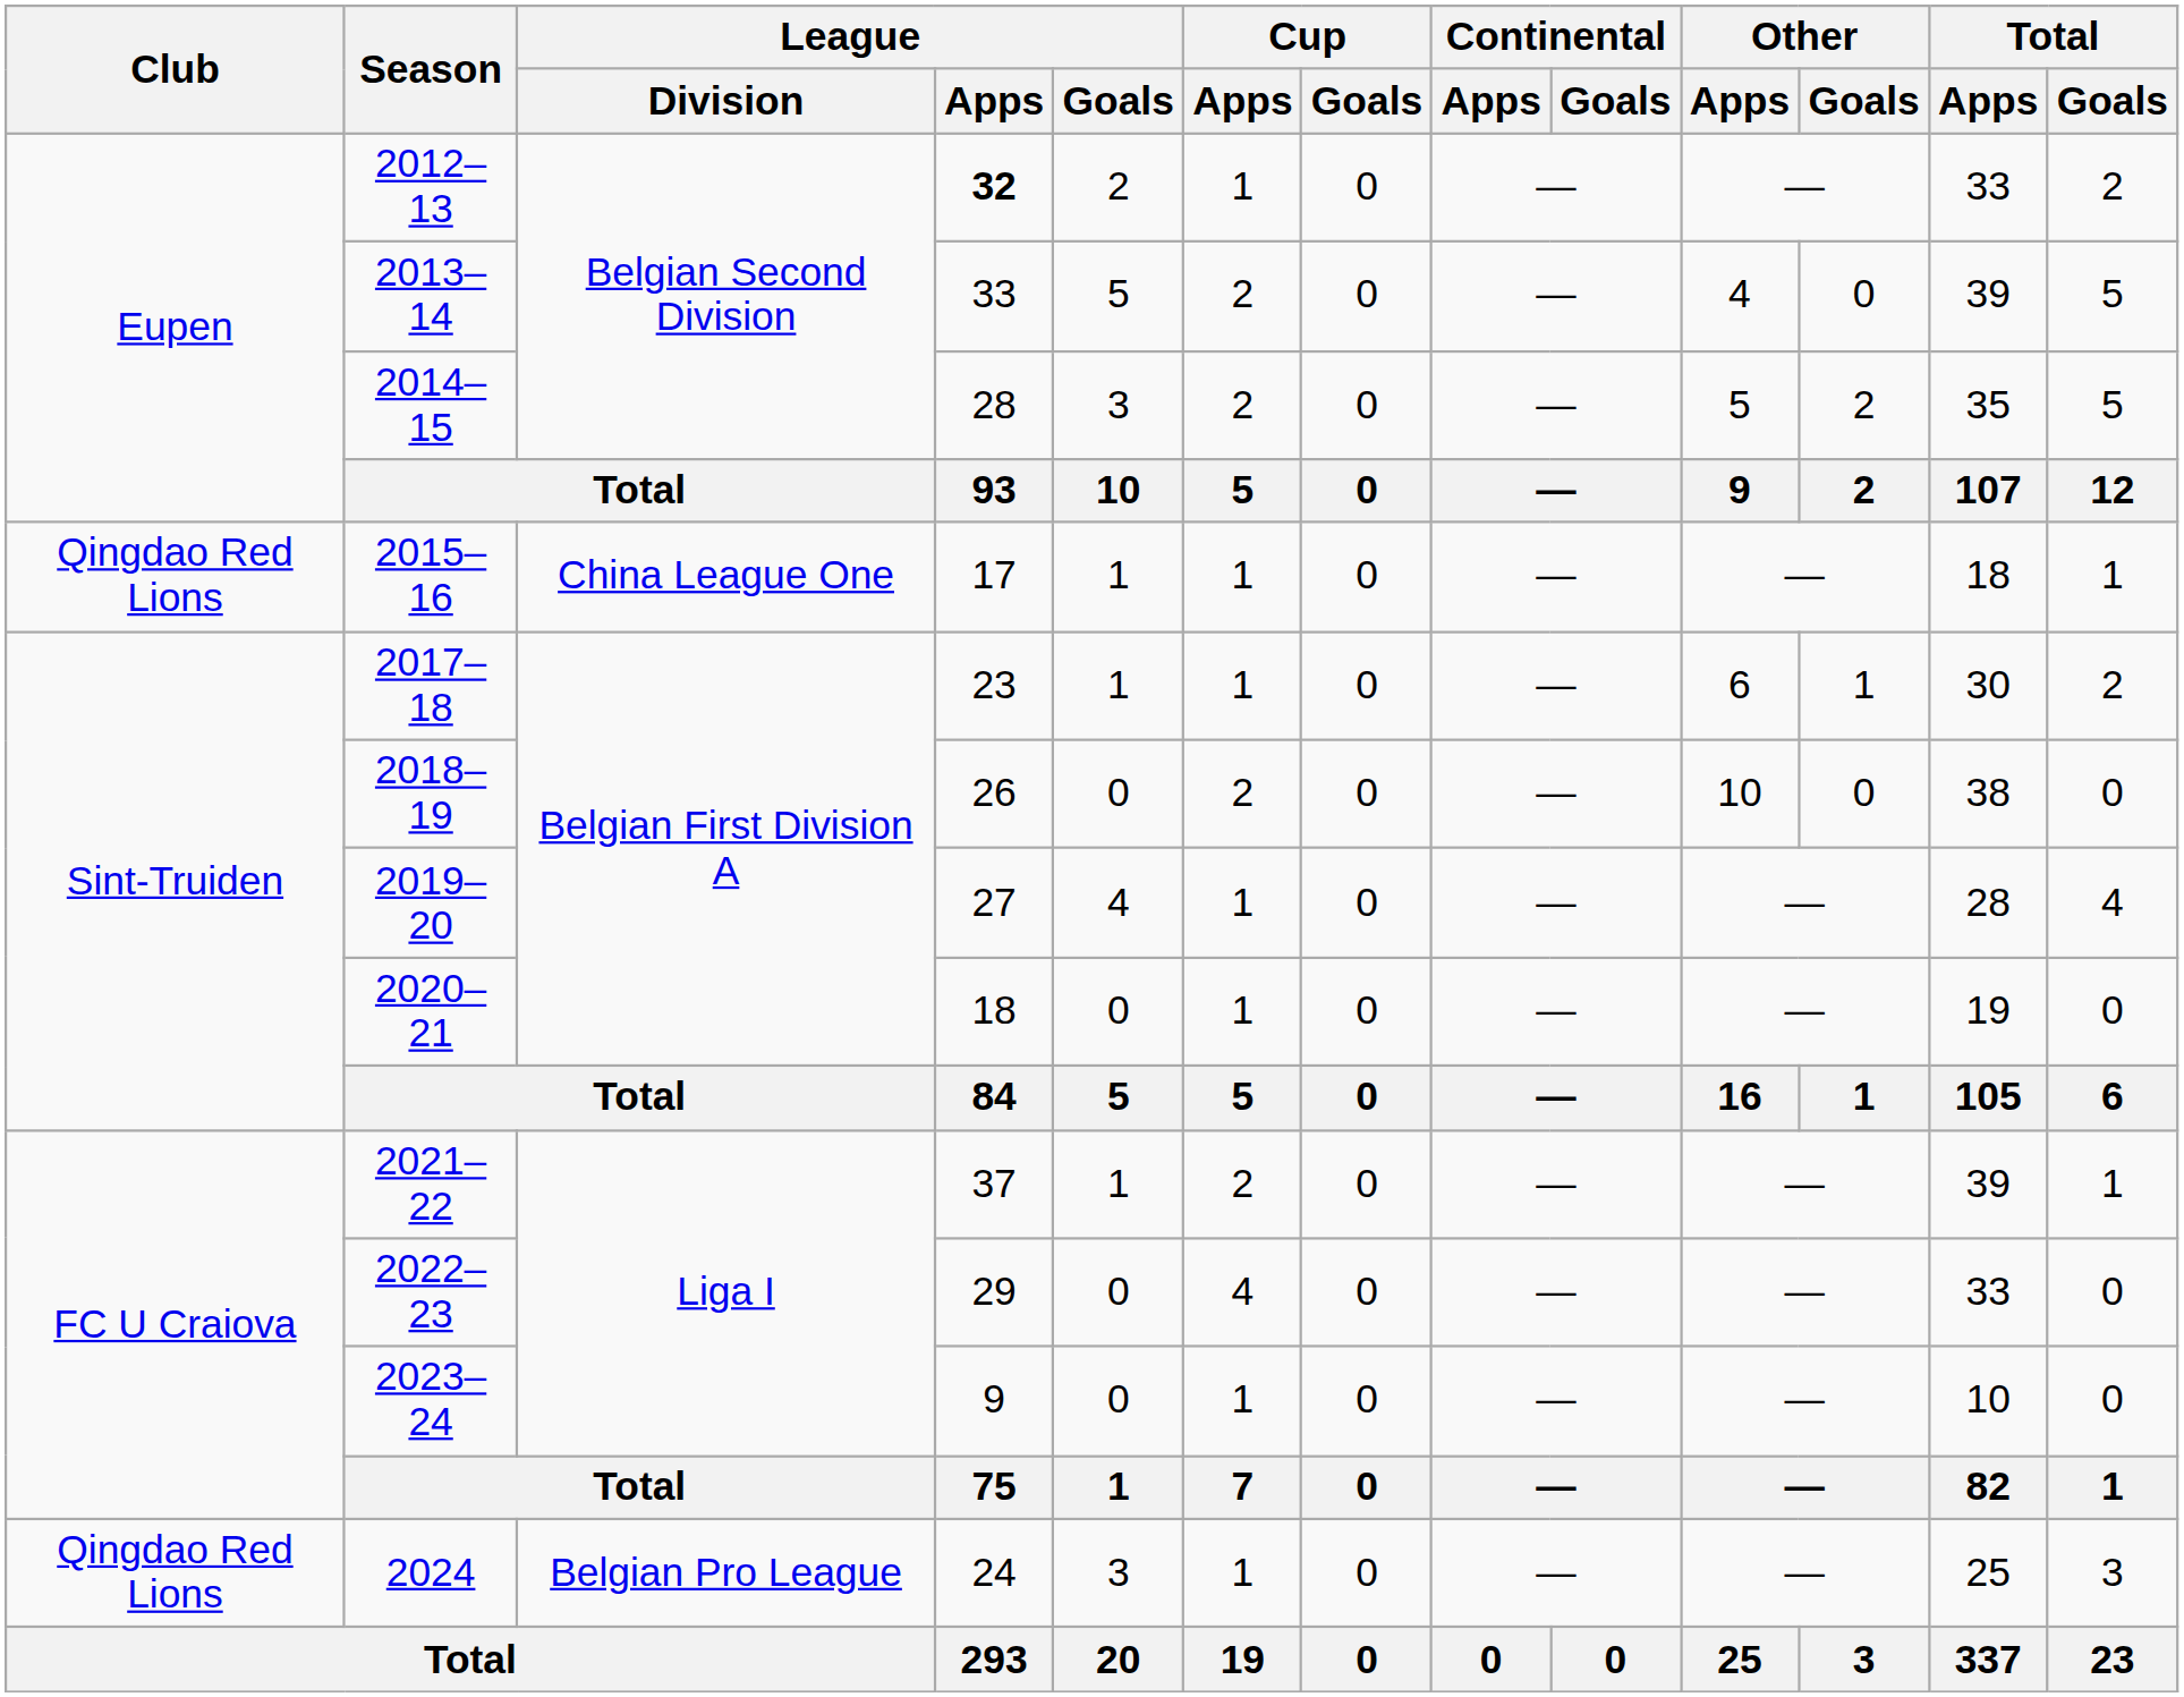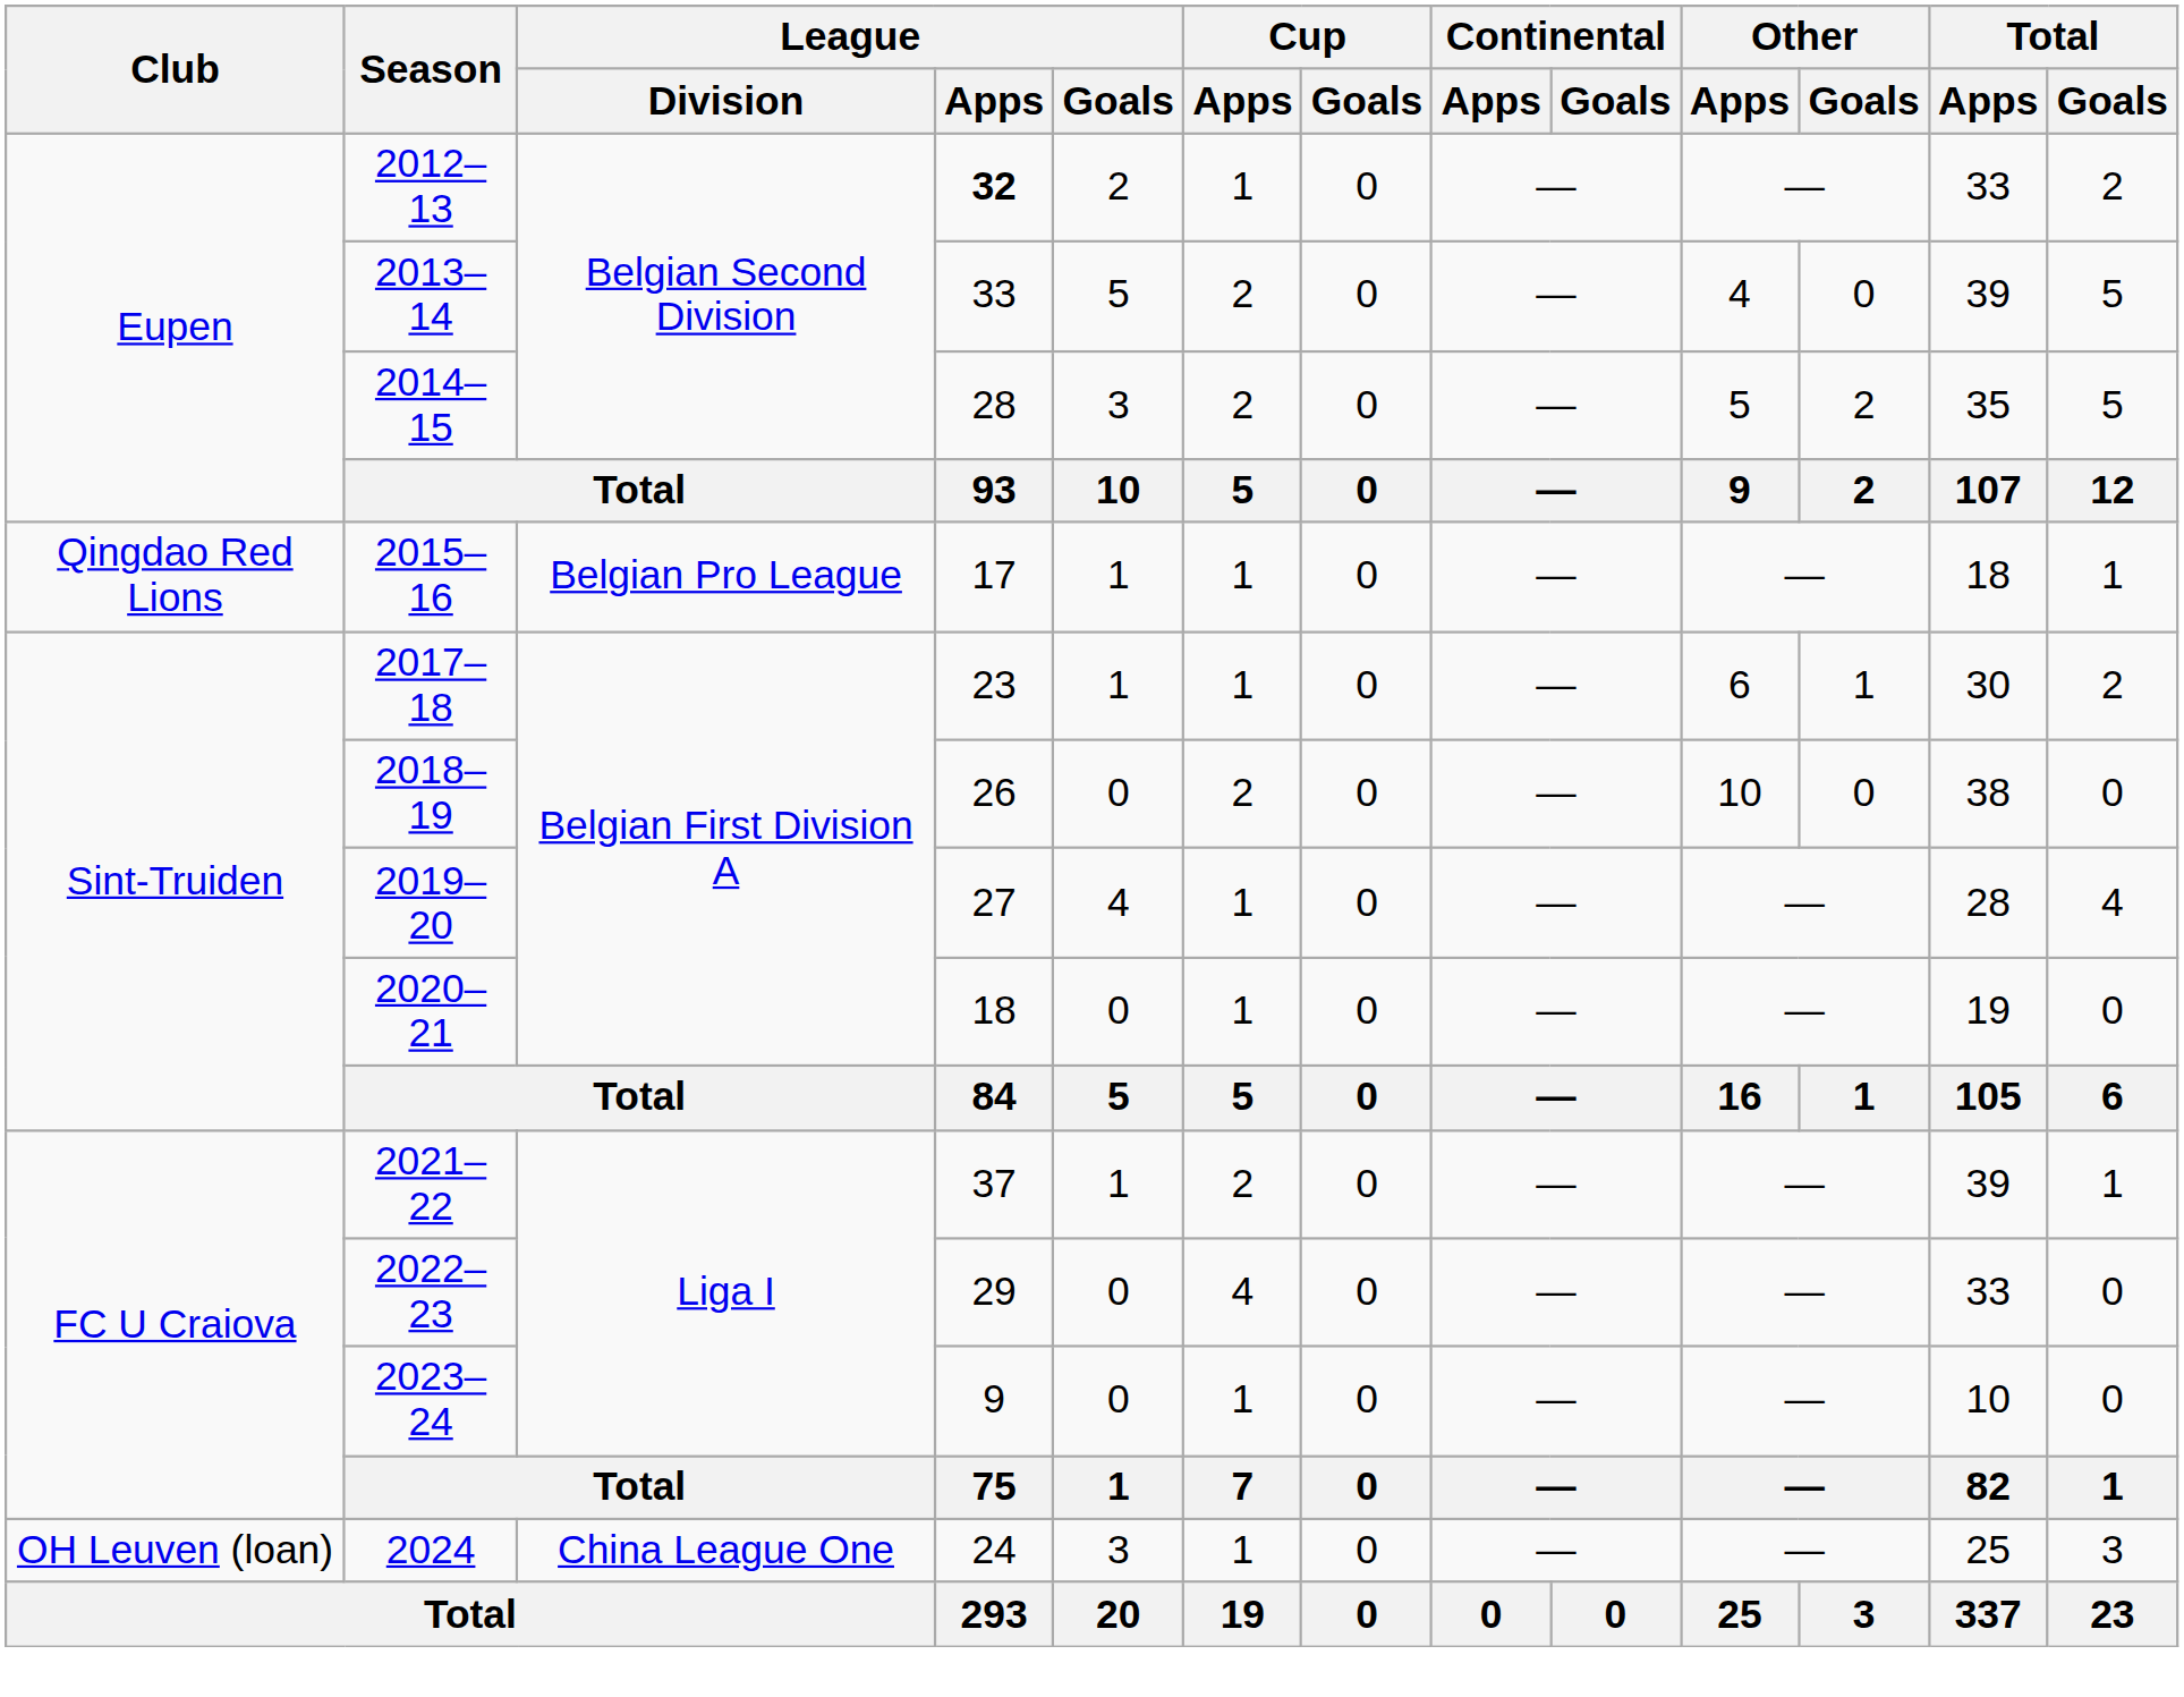2015–16 | League / Division: China League One -> Belgian Pro League
2024 | Club: Qingdao Red Lions -> OH Leuven (loan)
2024 | League / Division: Belgian Pro League -> China League One
